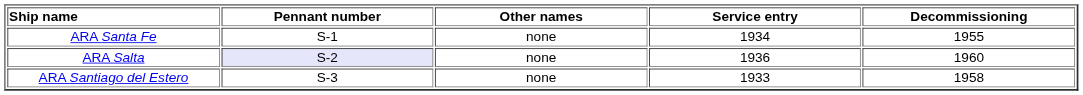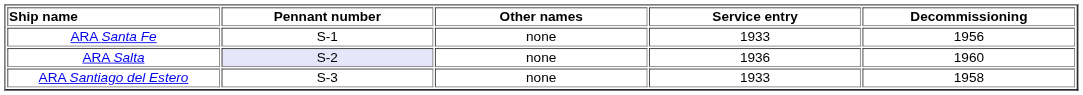ARA Santa Fe | Service entry: 1934 -> 1933
ARA Santa Fe | Decommissioning: 1955 -> 1956
